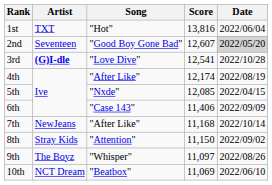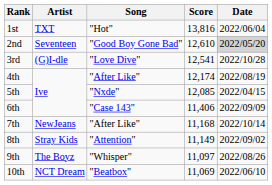2nd | Score: 12,607 -> 12,610
3rd | Artist: bold -> normal
8th | Score: 11,150 -> 11,149
